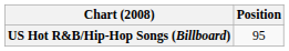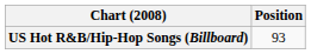US Hot R&B/Hip-Hop Songs (Billboard) | Position: 95 -> 93
